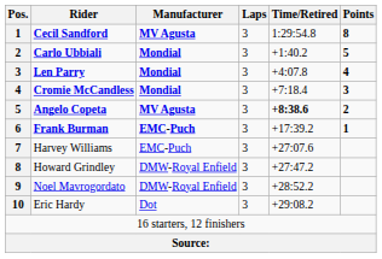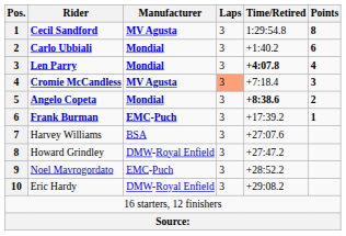Carlo Ubbiali | Points: 5 -> 6
Len Parry | Time/Retired: normal -> bold
Cromie McCandless | Manufacturer: Mondial -> MV Agusta
Cromie McCandless | Laps: no background -> lightsalmon background
Angelo Copeta | Manufacturer: MV Agusta -> Mondial
Harvey Williams | Manufacturer: EMC-Puch -> BSA
Noel Mavrogordato | Manufacturer: DMW-Royal Enfield -> EMC-Puch
Eric Hardy | Manufacturer: Dot -> DMW-Royal Enfield
